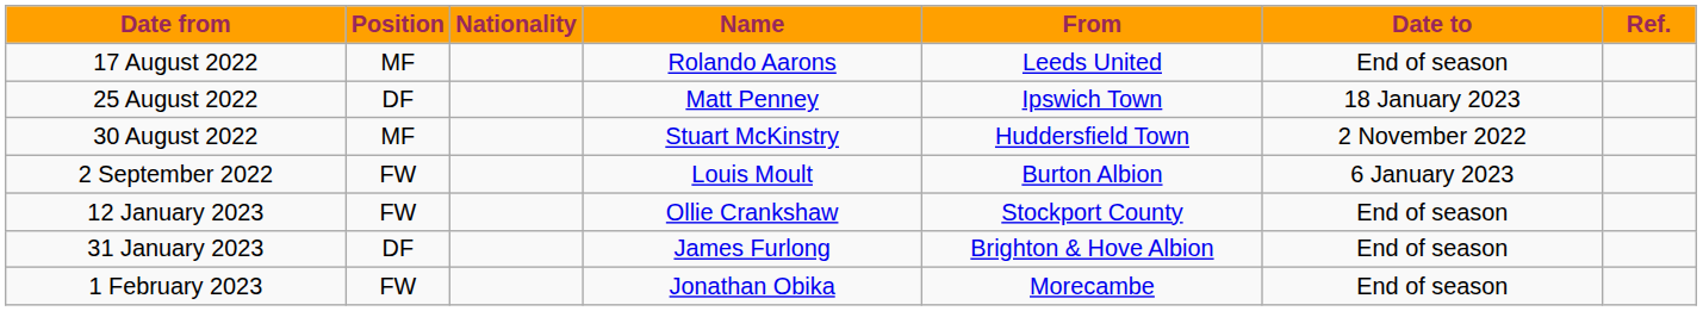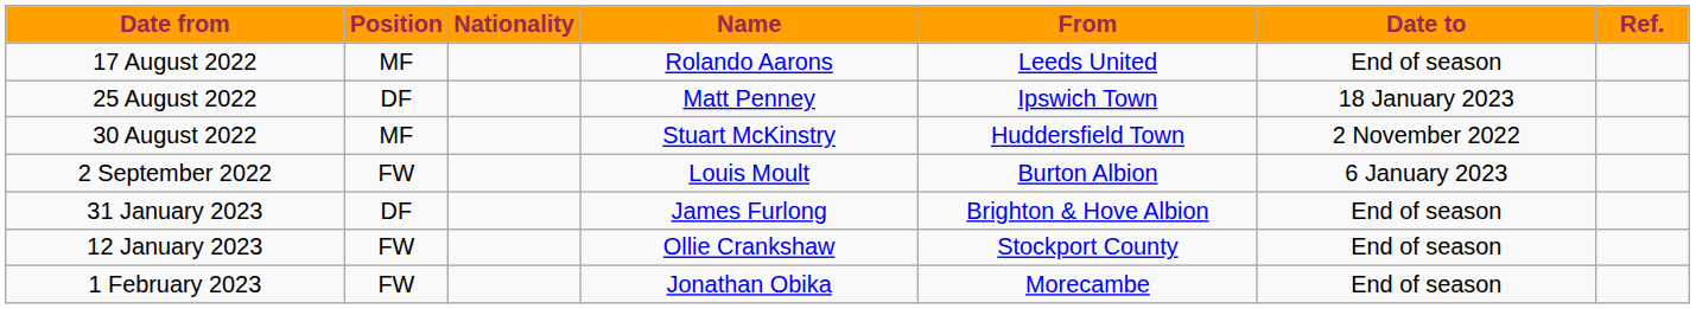rows swapped: 12 January 2023 <-> 31 January 2023
